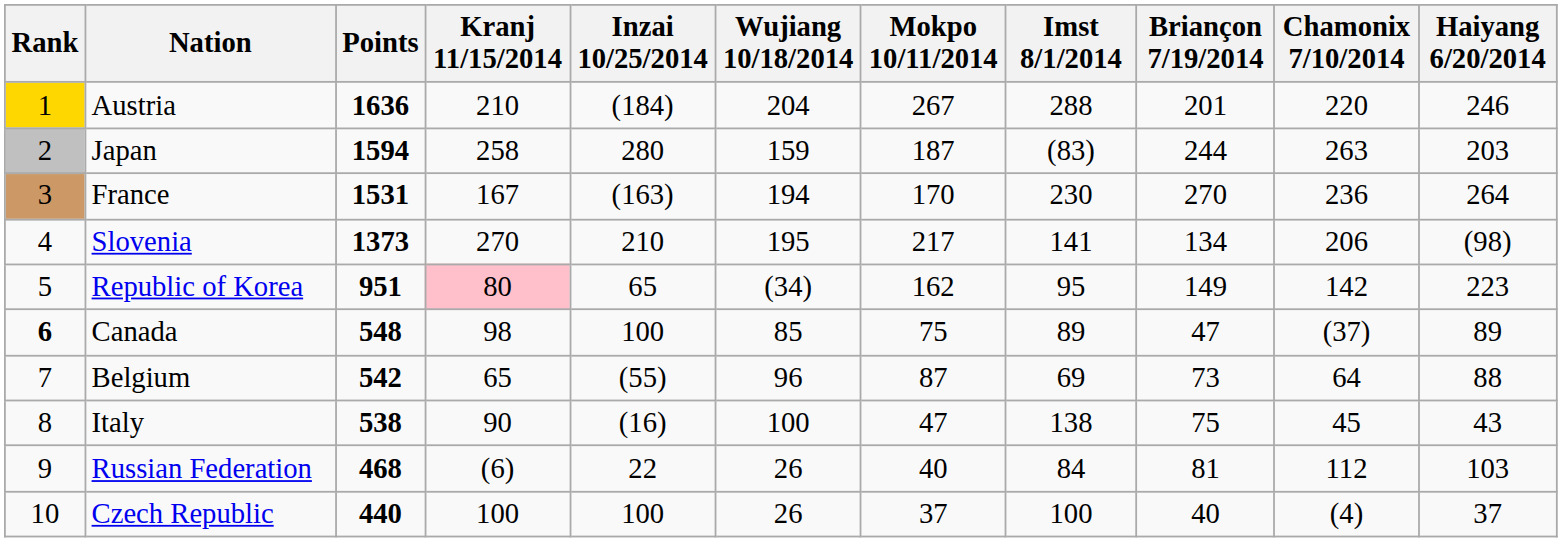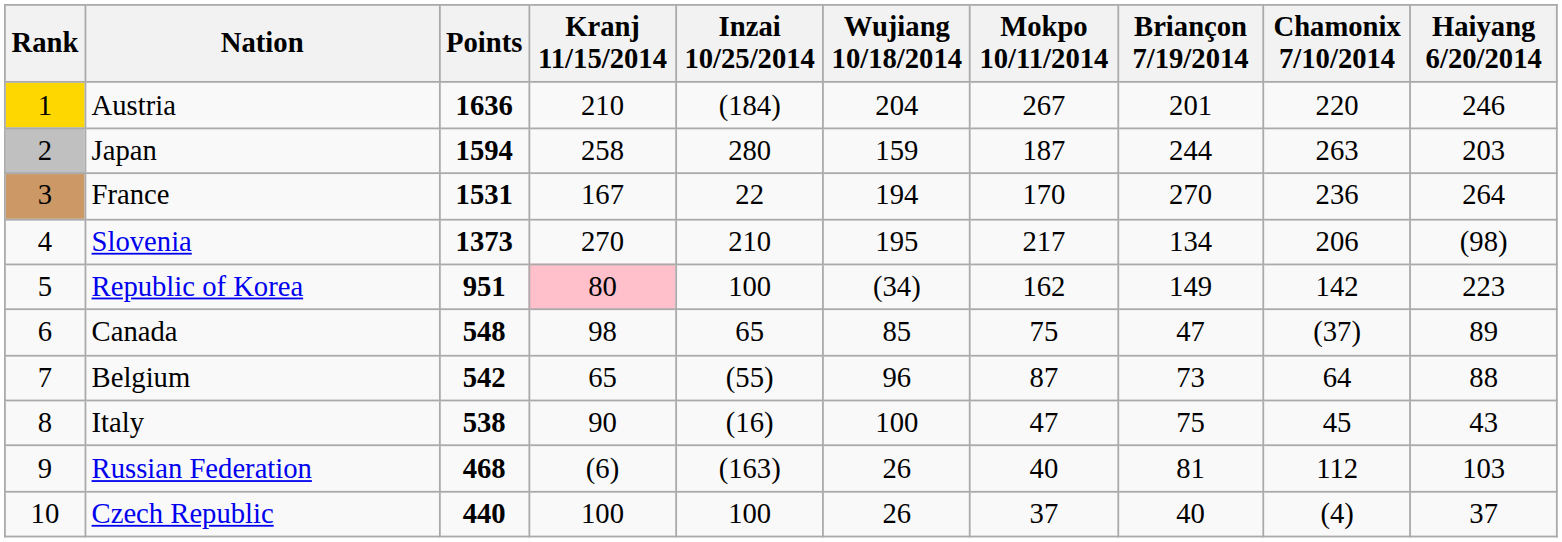- column: Imst 8/1/2014 | 288 | (83) | 230 | 141 | 95 | 89 | 69 | 138 | 84 | 100
France | Inzai 10/25/2014: (163) -> 22
Republic of Korea | Inzai 10/25/2014: 65 -> 100
Canada | Rank: bold -> normal
Canada | Inzai 10/25/2014: 100 -> 65
Russian Federation | Inzai 10/25/2014: 22 -> (163)
